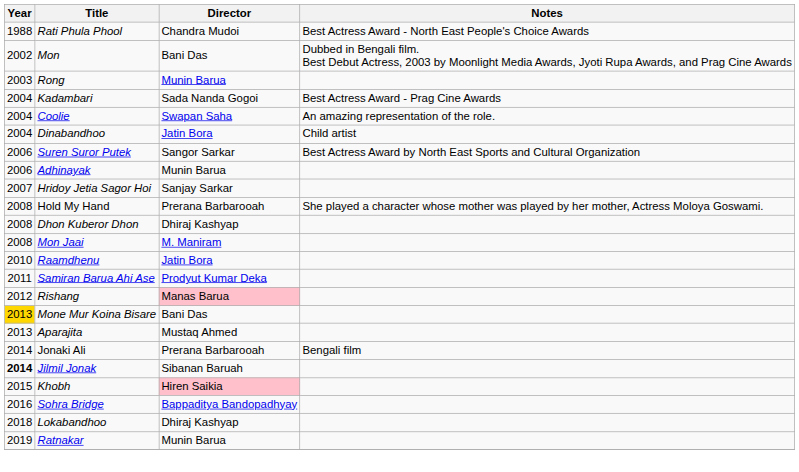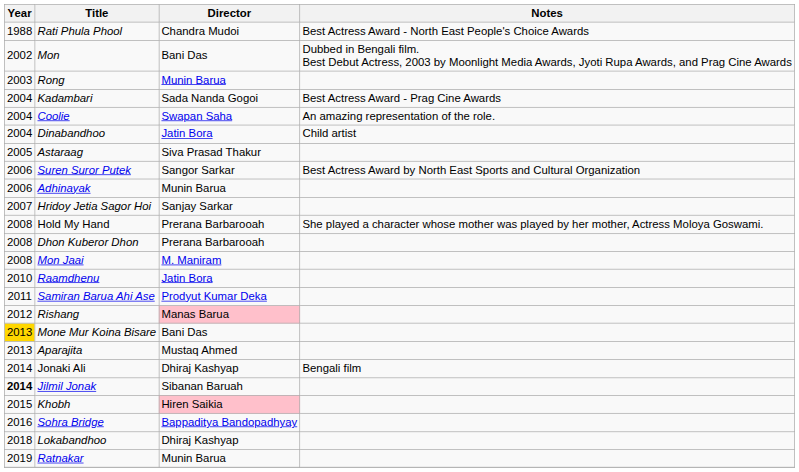+ row: 2005 | Astaraag | Siva Prasad Thakur
Dhon Kuberor Dhon | Director: Dhiraj Kashyap -> Prerana Barbarooah
Jonaki Ali | Director: Prerana Barbarooah -> Dhiraj Kashyap
